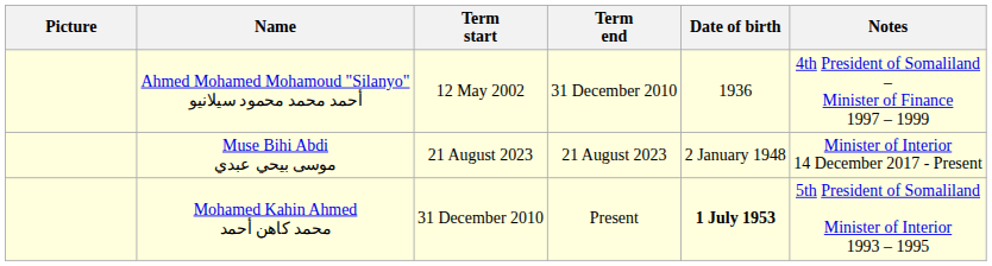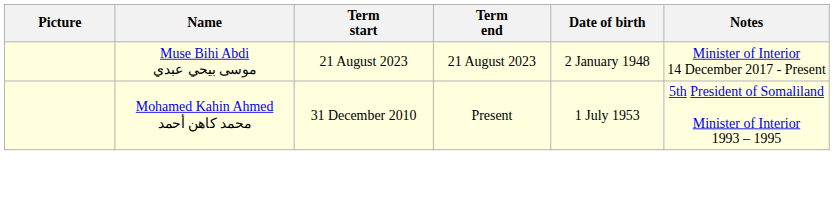- row: Ahmed Mohamed Mohamoud "Silanyo" أحمد محمد محمود سيلانيو | 12 May 2002 | 31 December 2010 | 1936 | 4th President of Somaliland – Minister of Finance 1997 – 1999
Mohamed Kahin Ahmed محمد كاهن أحمد | Date of birth: bold -> normal
